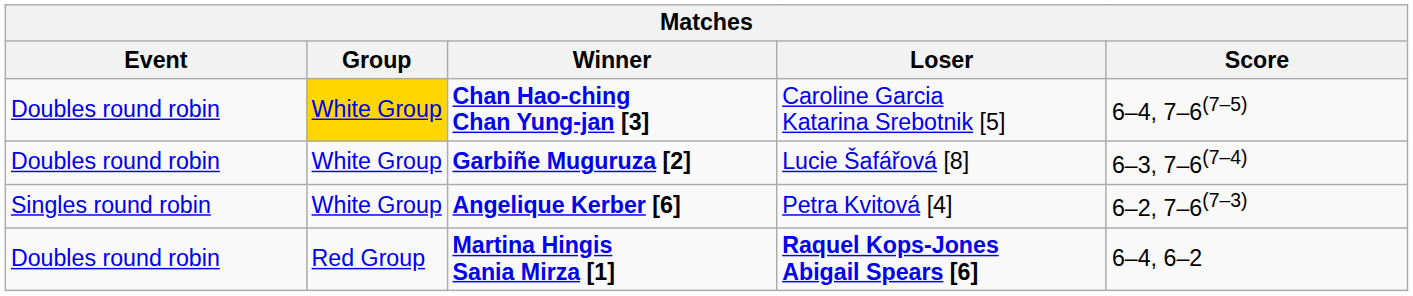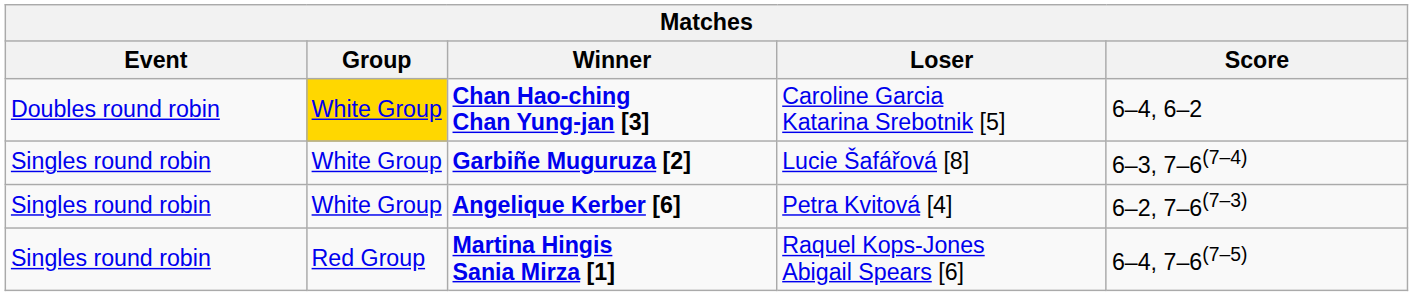Chan Hao-ching Chan Yung-jan [3] | Score: 6–4, 7–6(7–5) -> 6–4, 6–2
Garbiñe Muguruza [2] | Event: Doubles round robin -> Singles round robin
Martina Hingis Sania Mirza [1] | Event: Doubles round robin -> Singles round robin
Martina Hingis Sania Mirza [1] | Loser: bold -> normal
Martina Hingis Sania Mirza [1] | Score: 6–4, 6–2 -> 6–4, 7–6(7–5)
